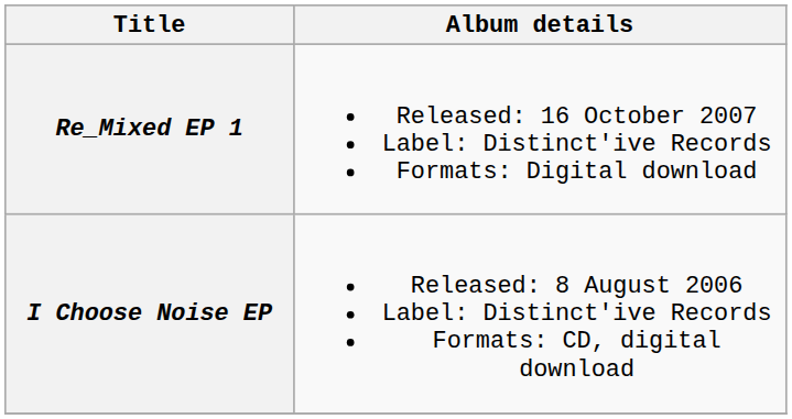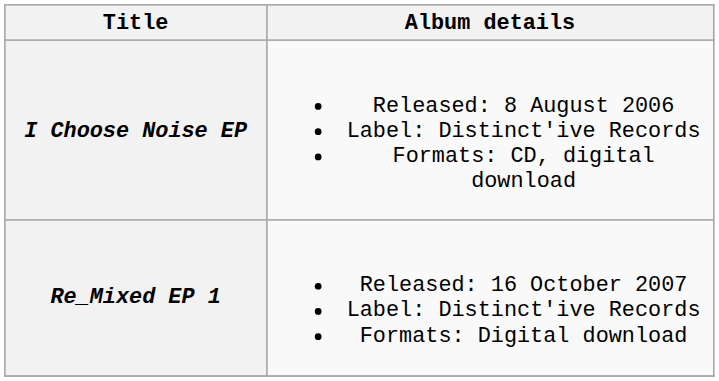rows swapped: I Choose Noise EP <-> Re_Mixed EP 1
